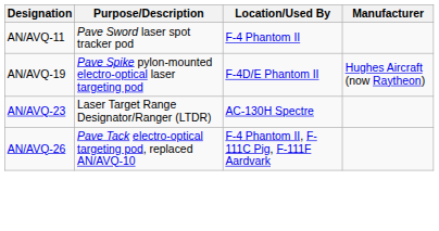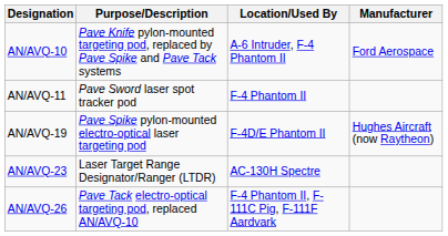+ row: AN/AVQ-10 | Pave Knife pylon-mounted targeting pod, replaced by Pave Spike and Pave Tack systems | A-6 Intruder, F-4 Phantom II | Ford Aerospace
